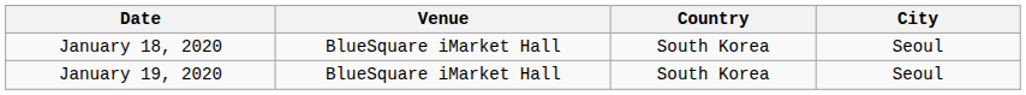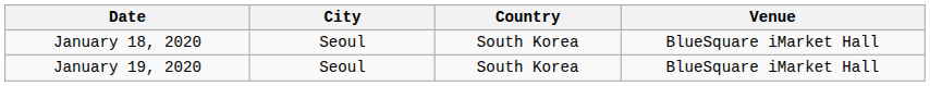columns swapped: City <-> Venue
